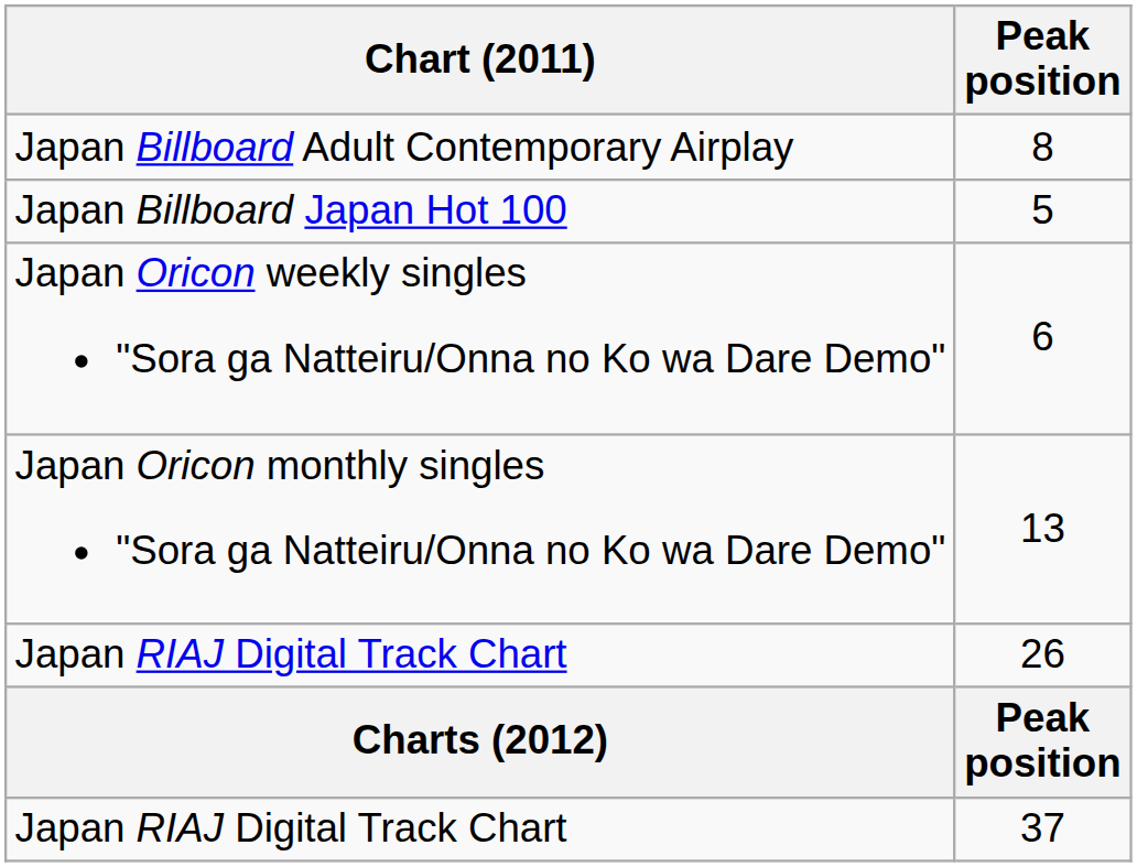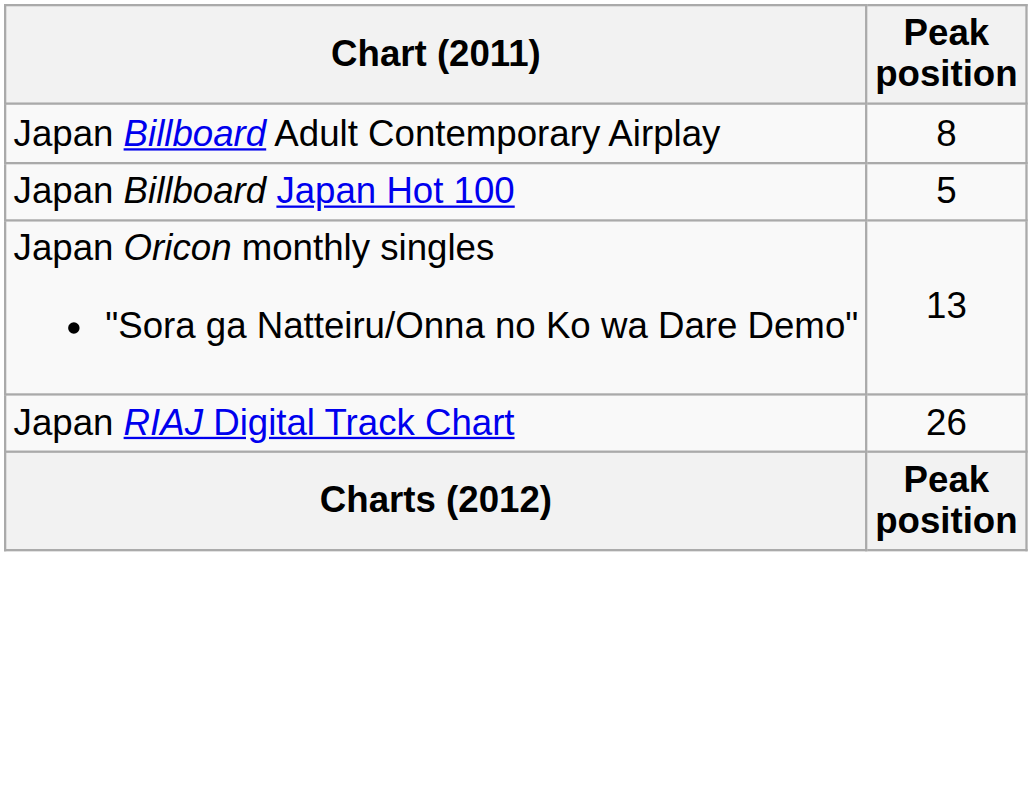- row: Japan Oricon weekly singles "Sora ga Natteiru/Onna no Ko wa Dare Demo" | 6
- row: Japan RIAJ Digital Track Chart | 37
